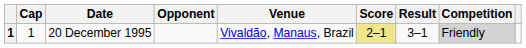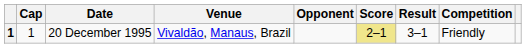columns swapped: Venue <-> Opponent
20 December 1995 | Competition: lightgrey background -> no background
